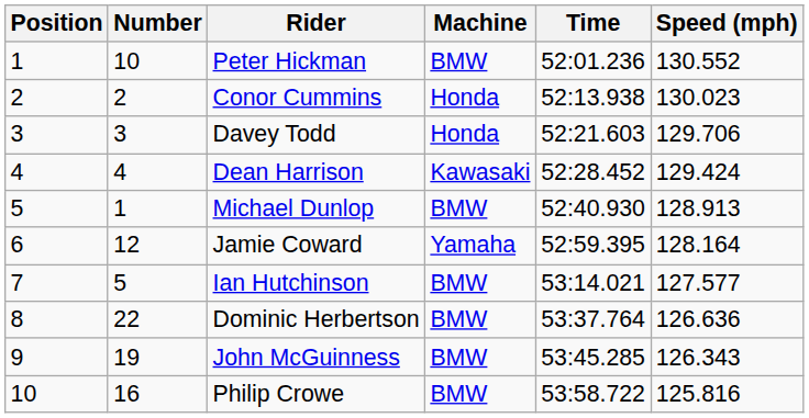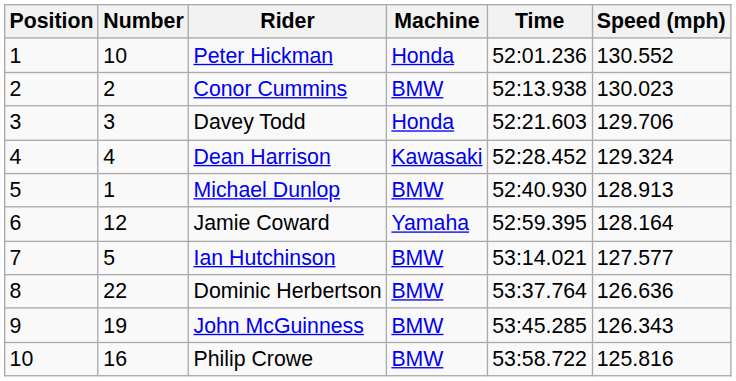Peter Hickman | Machine: BMW -> Honda
Conor Cummins | Machine: Honda -> BMW
Dean Harrison | Speed (mph): 129.424 -> 129.324
